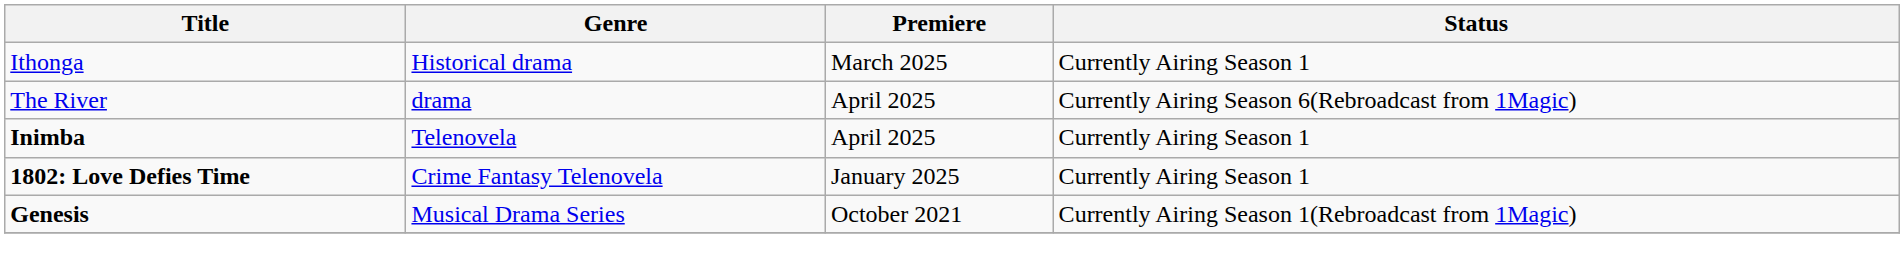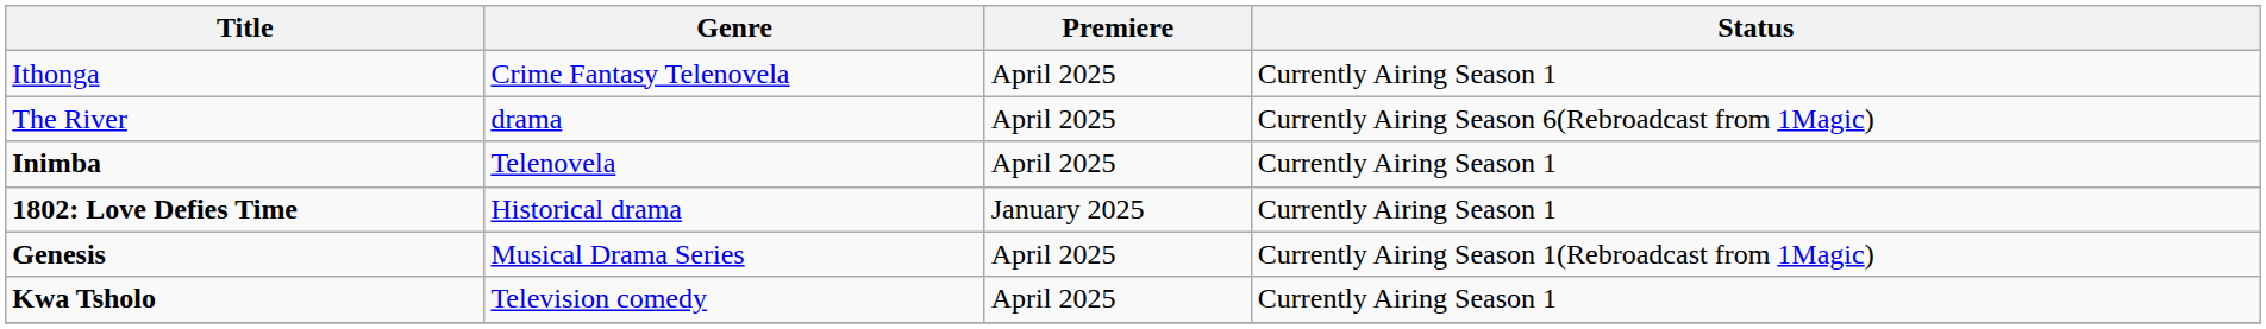Ithonga | Genre: Historical drama -> Crime Fantasy Telenovela
Ithonga | Premiere: March 2025 -> April 2025
1802: Love Defies Time | Genre: Crime Fantasy Telenovela -> Historical drama
Genesis | Premiere: October 2021 -> April 2025
+ row: Kwa Tsholo | Television comedy | April 2025 | Currently Airing Season 1
